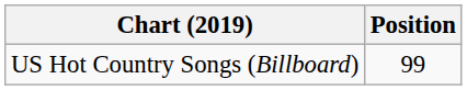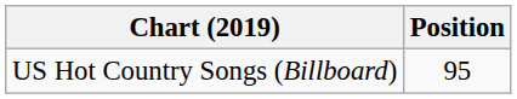US Hot Country Songs (Billboard) | Position: 99 -> 95
